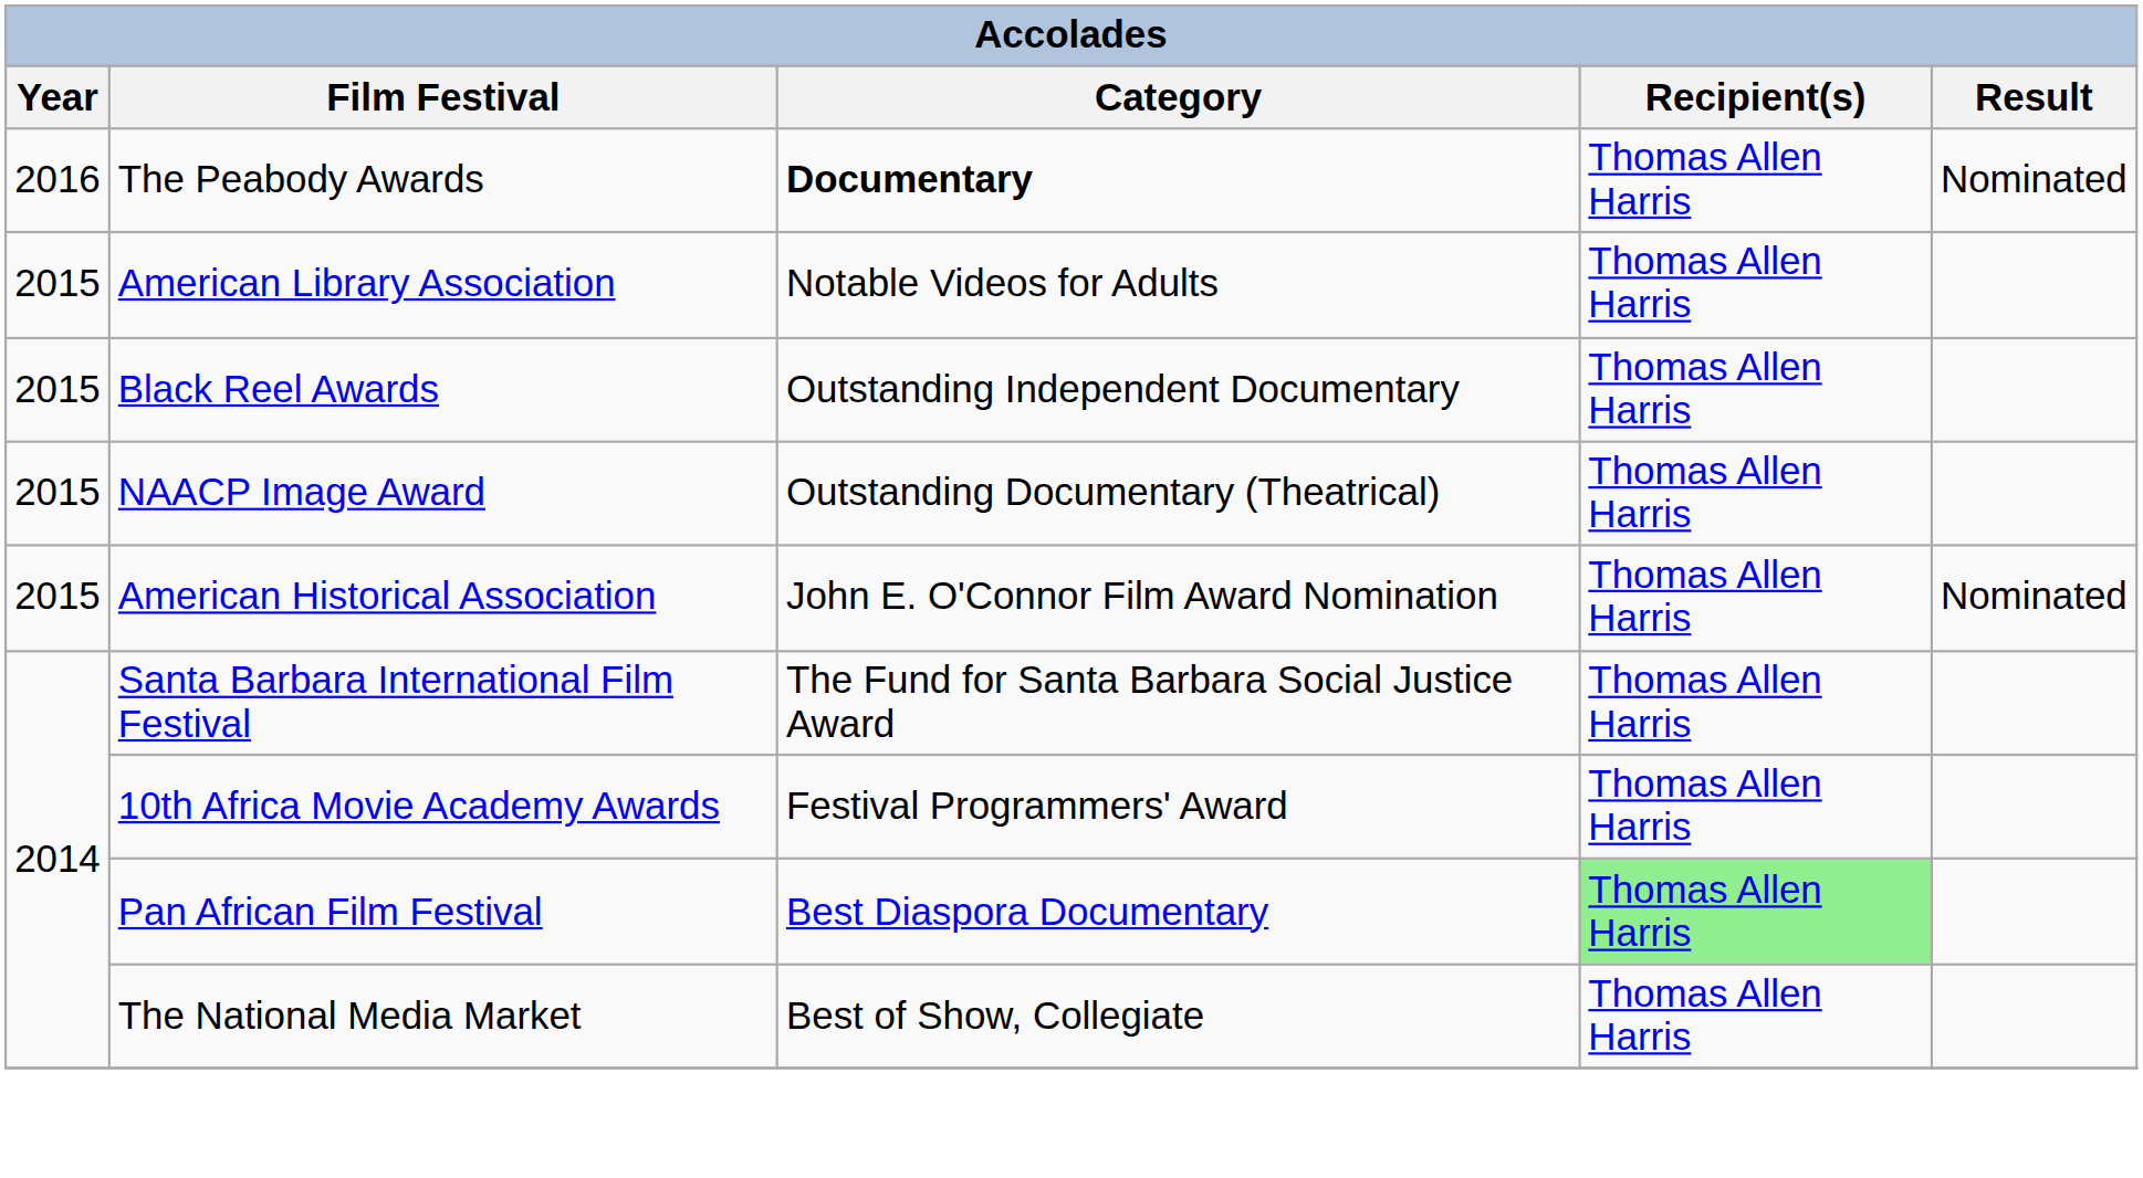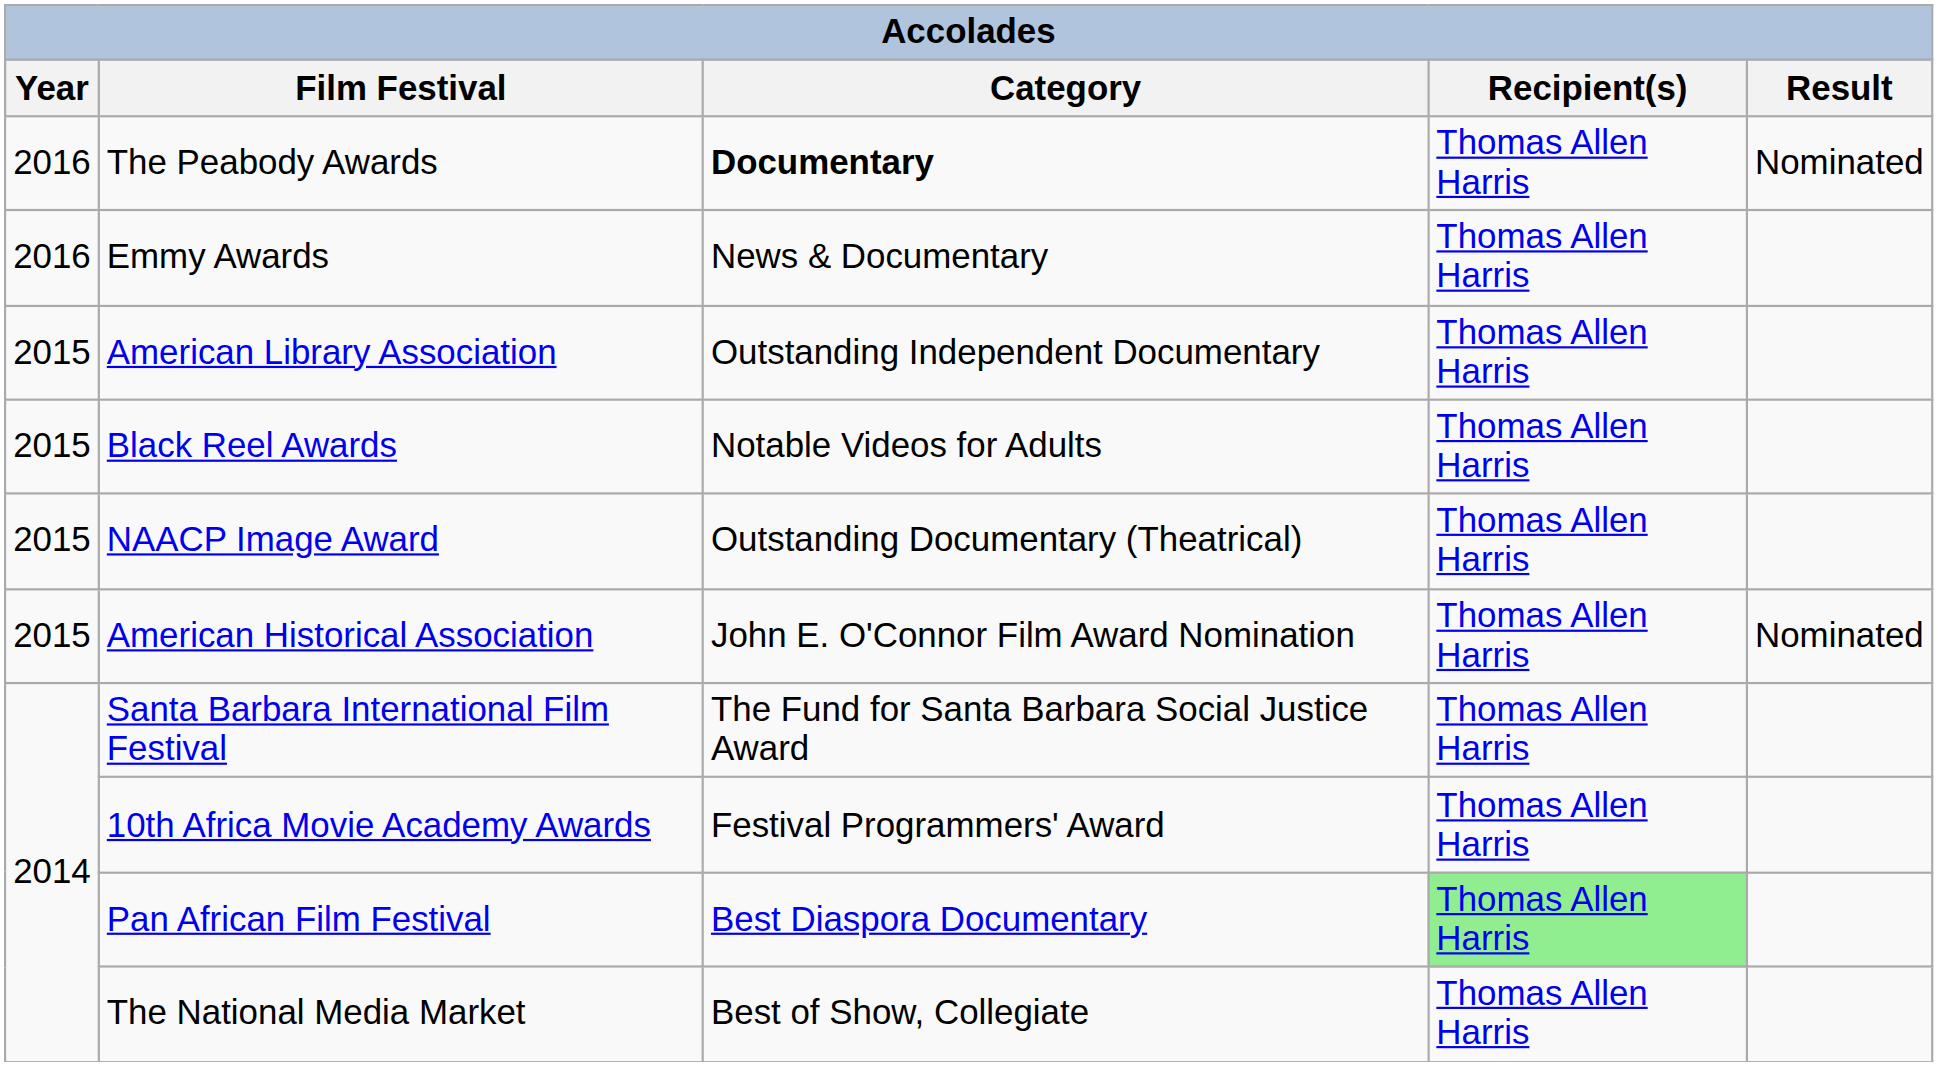+ row: 2016 | Emmy Awards | News & Documentary | Thomas Allen Harris
American Library Association | Category: Notable Videos for Adults -> Outstanding Independent Documentary
Black Reel Awards | Category: Outstanding Independent Documentary -> Notable Videos for Adults
